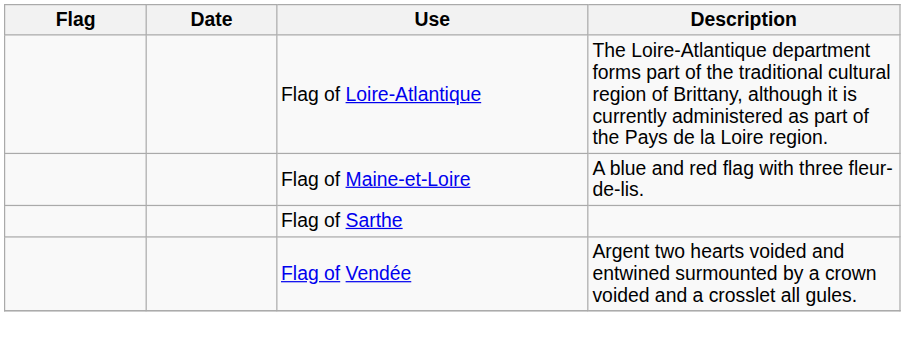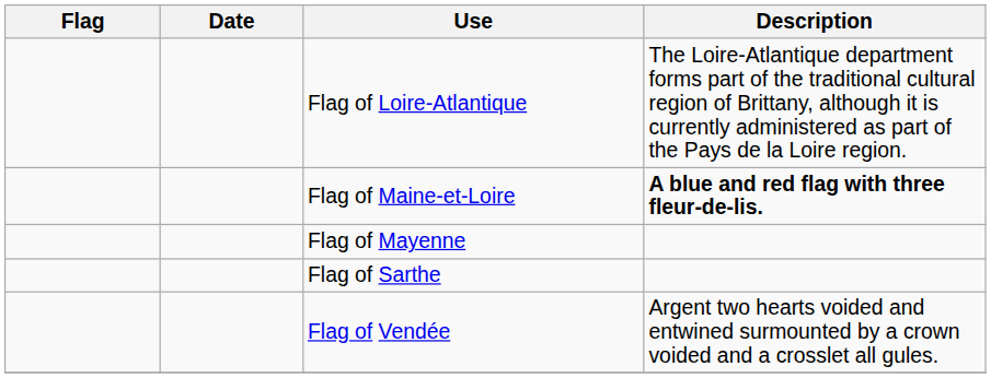Flag of Maine-et-Loire | Description: normal -> bold
+ row: Flag of Mayenne
